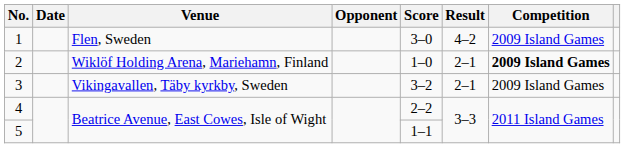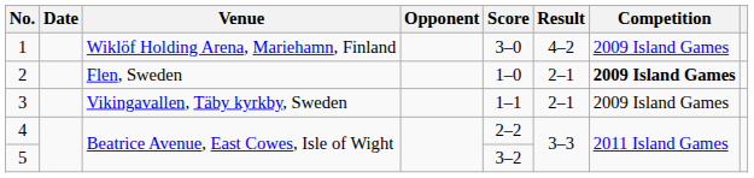1 | Venue: Flen, Sweden -> Wiklöf Holding Arena, Mariehamn, Finland
2 | Venue: Wiklöf Holding Arena, Mariehamn, Finland -> Flen, Sweden
3 | Score: 3–2 -> 1–1
5 | Score: 1–1 -> 3–2
